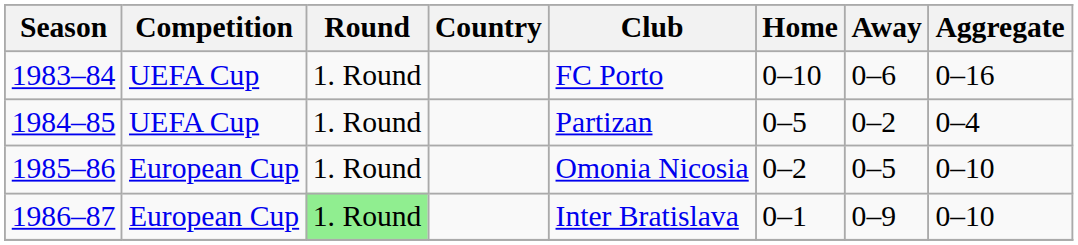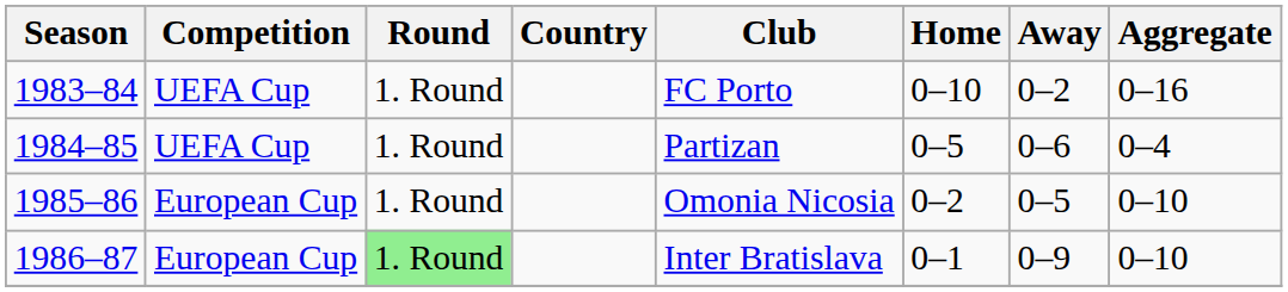1983–84 | Away: 0–6 -> 0–2
1984–85 | Away: 0–2 -> 0–6
